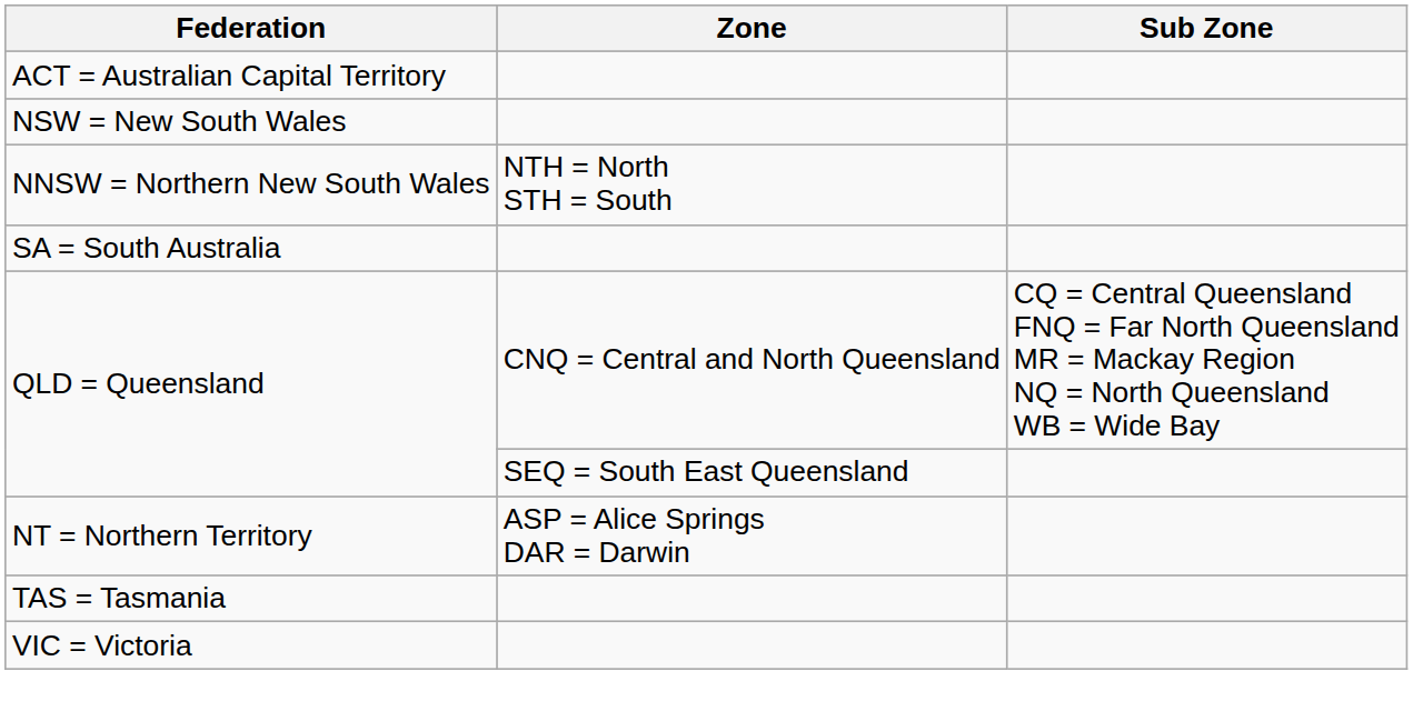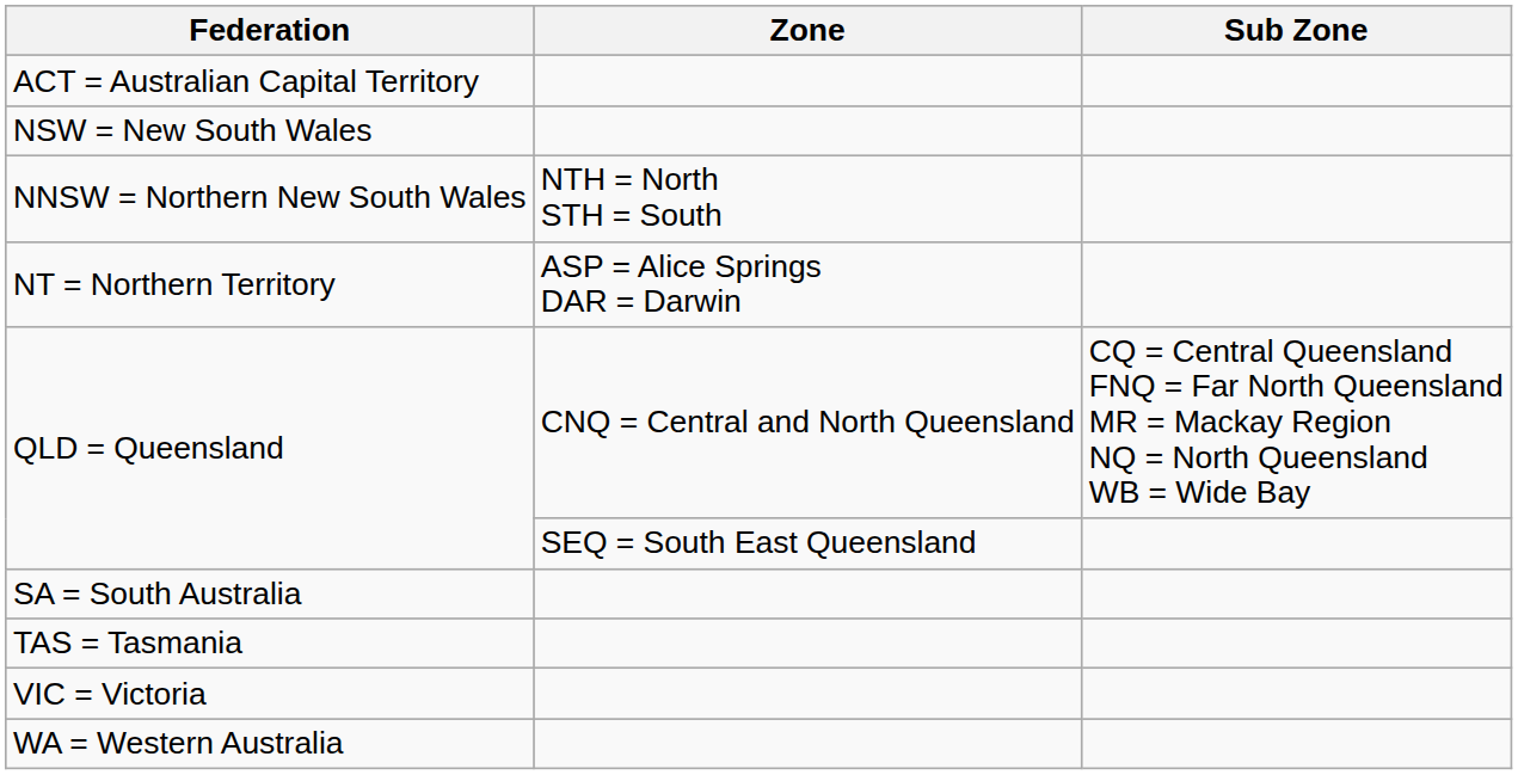rows swapped: NT = Northern Territory <-> SA = South Australia
+ row: WA = Western Australia
